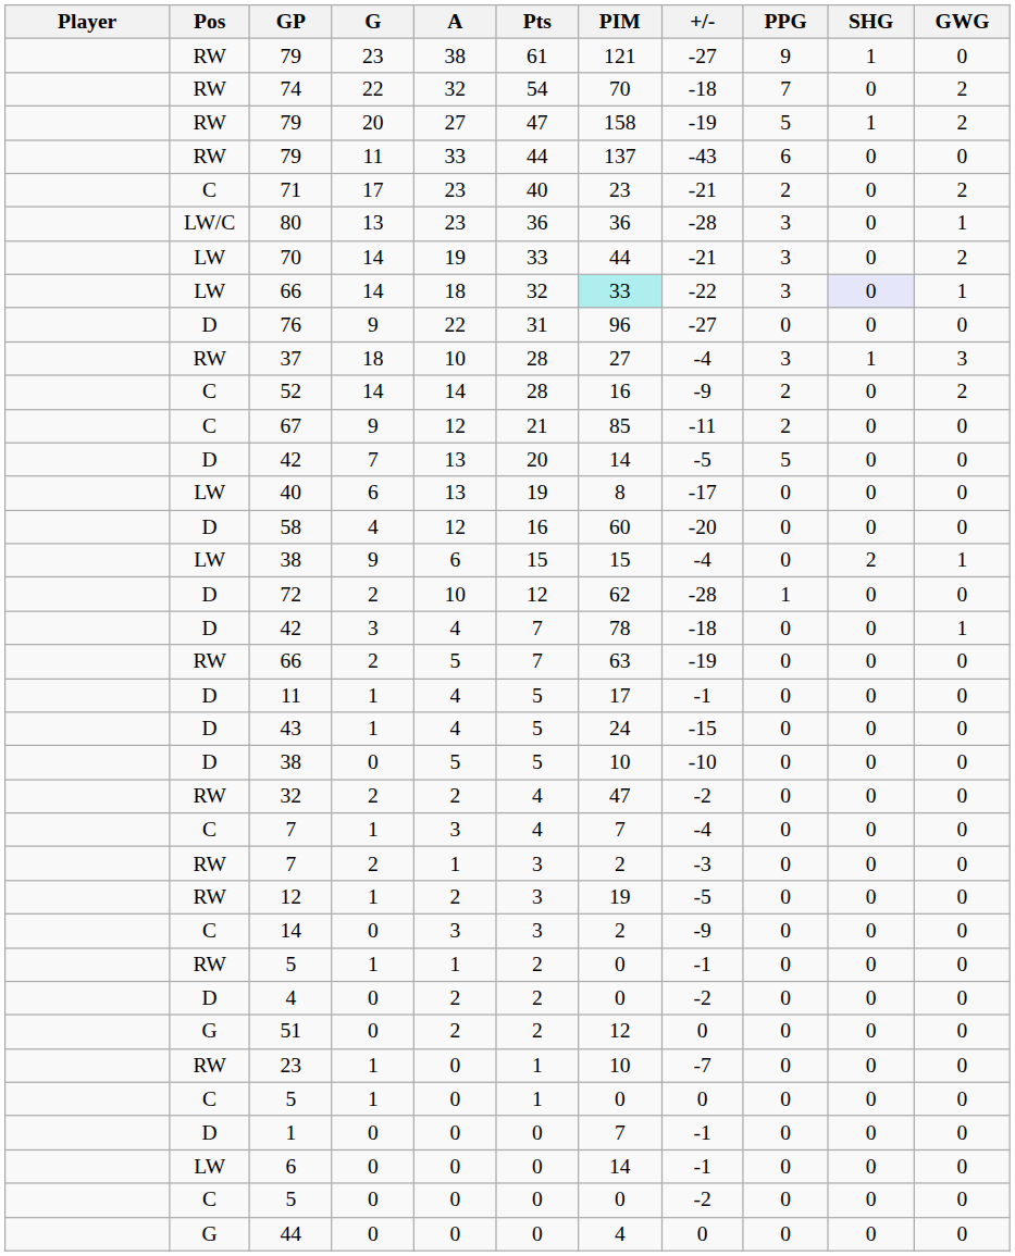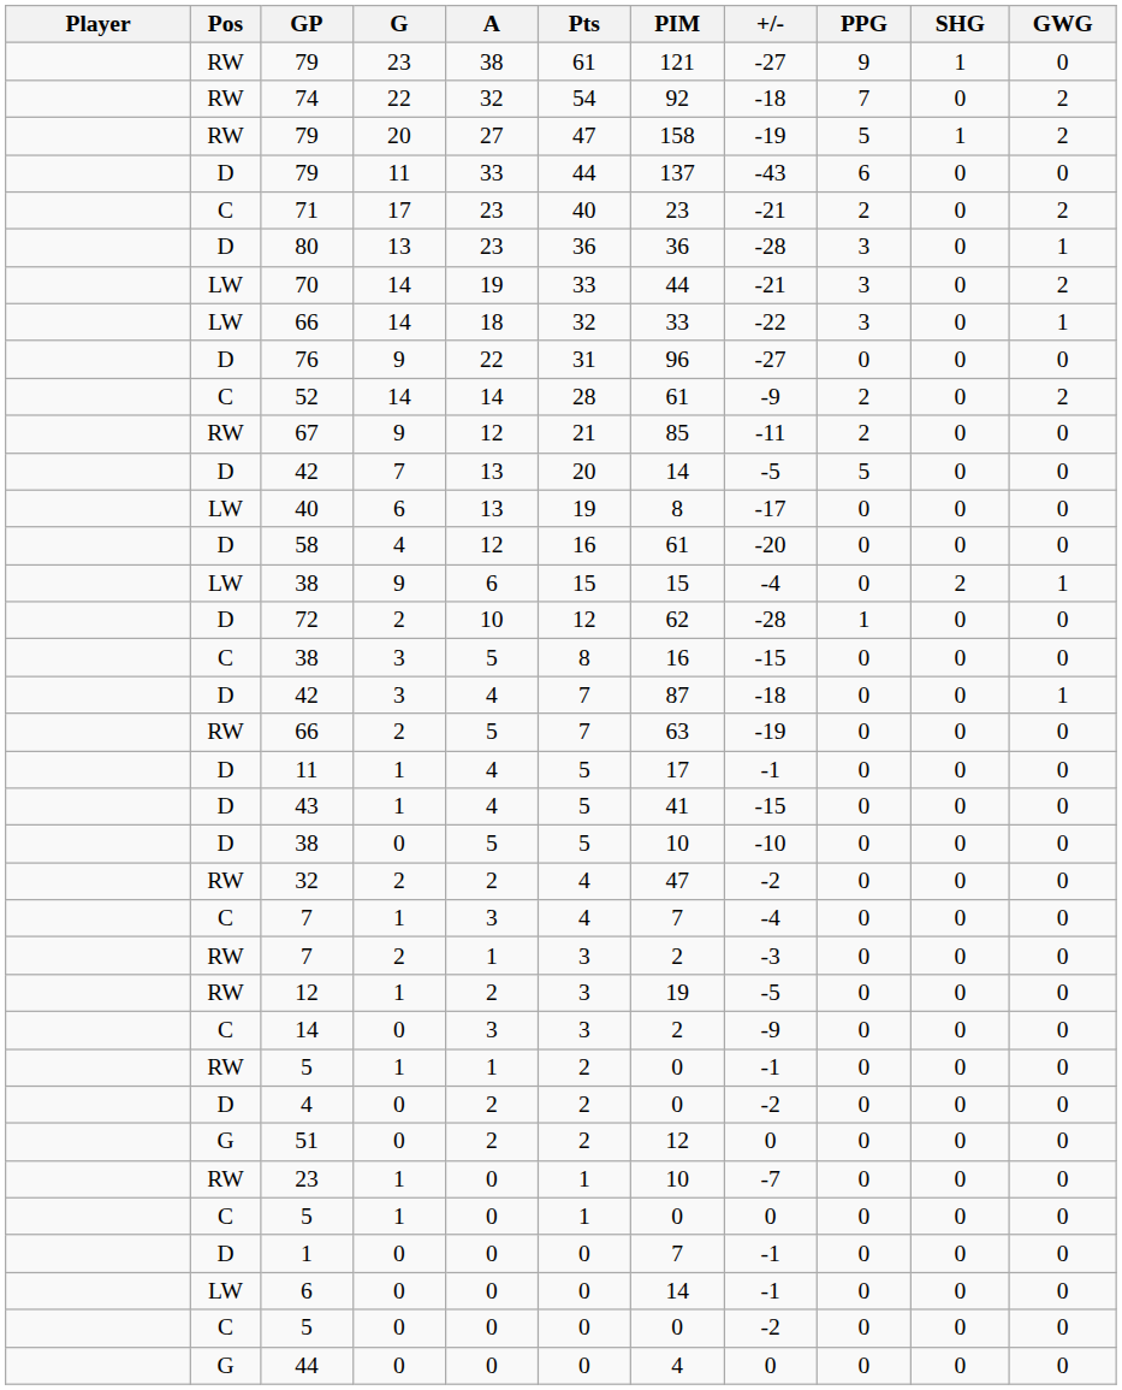74 | PIM: 70 -> 92
79 / 11 | Pos: RW -> D
80 | Pos: LW/C -> D
66 / 14 | PIM: paleturquoise background -> no background
66 / 14 | SHG: lavender background -> no background
- row: RW | 37 | 18 | 10 | 28 | 27 | -4 | 3 | 1 | 3
52 | PIM: 16 -> 61
67 | Pos: C -> RW
58 | PIM: 60 -> 61
+ row: C | 38 | 3 | 5 | 8 | 16 | -15 | 0 | 0 | 0
42 / 3 | PIM: 78 -> 87
43 | PIM: 24 -> 41
